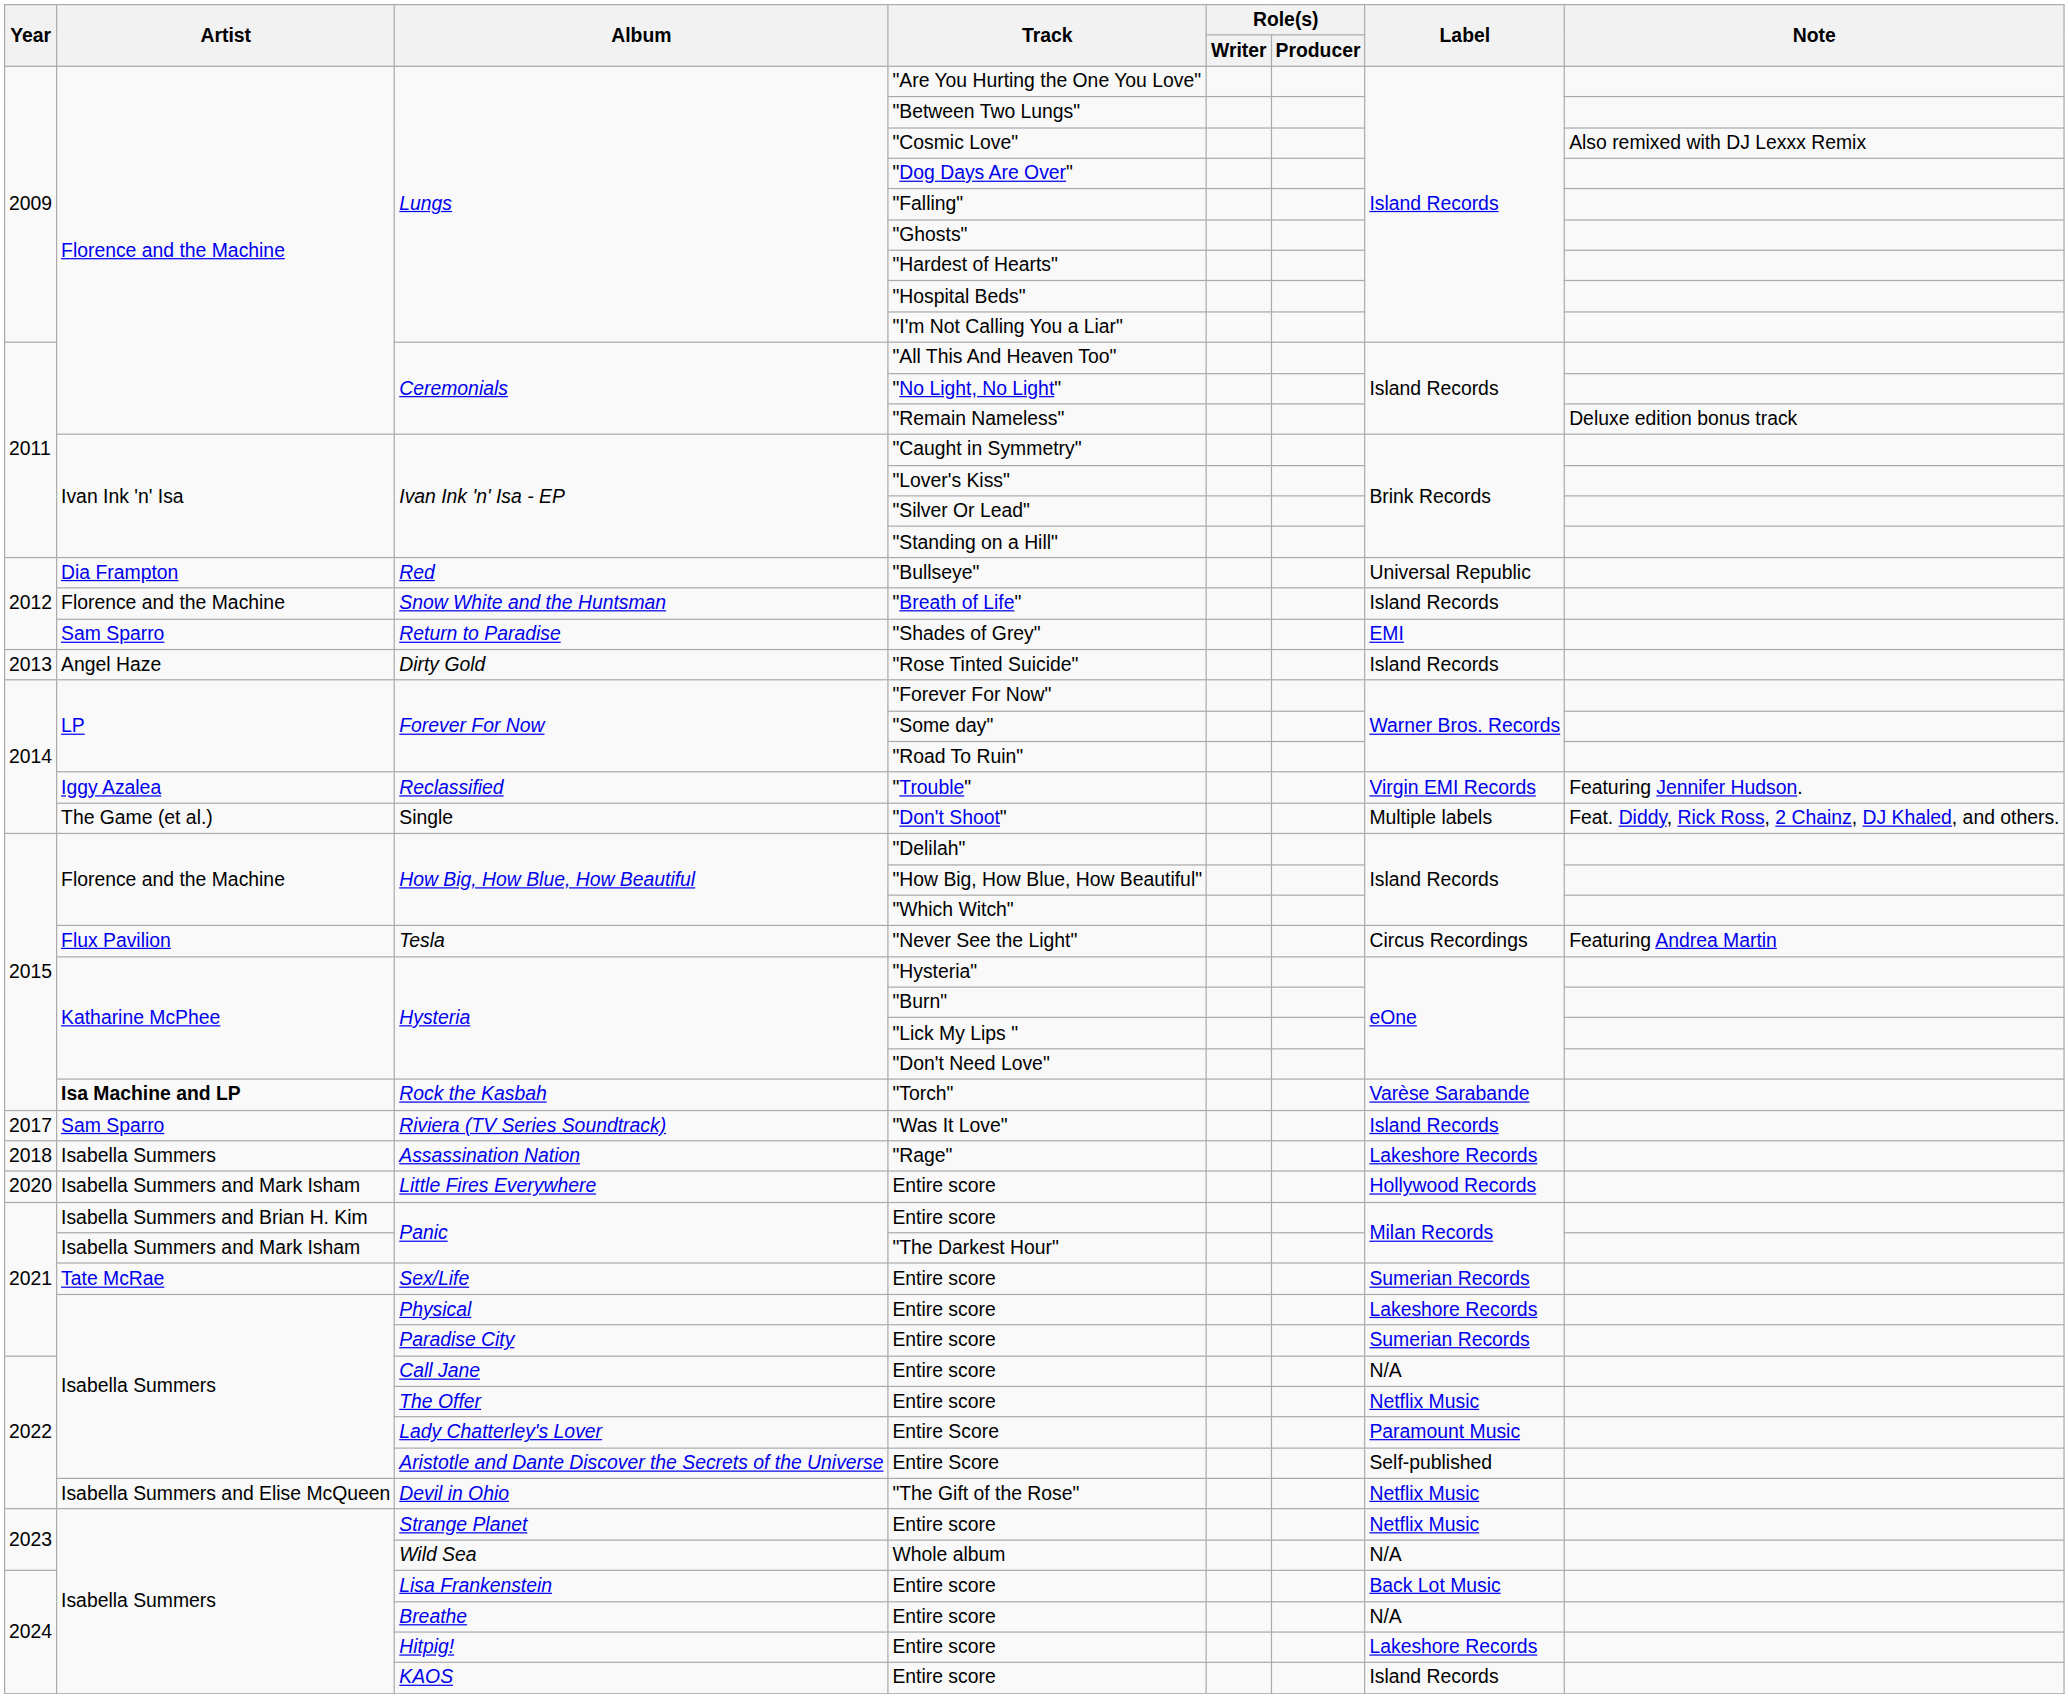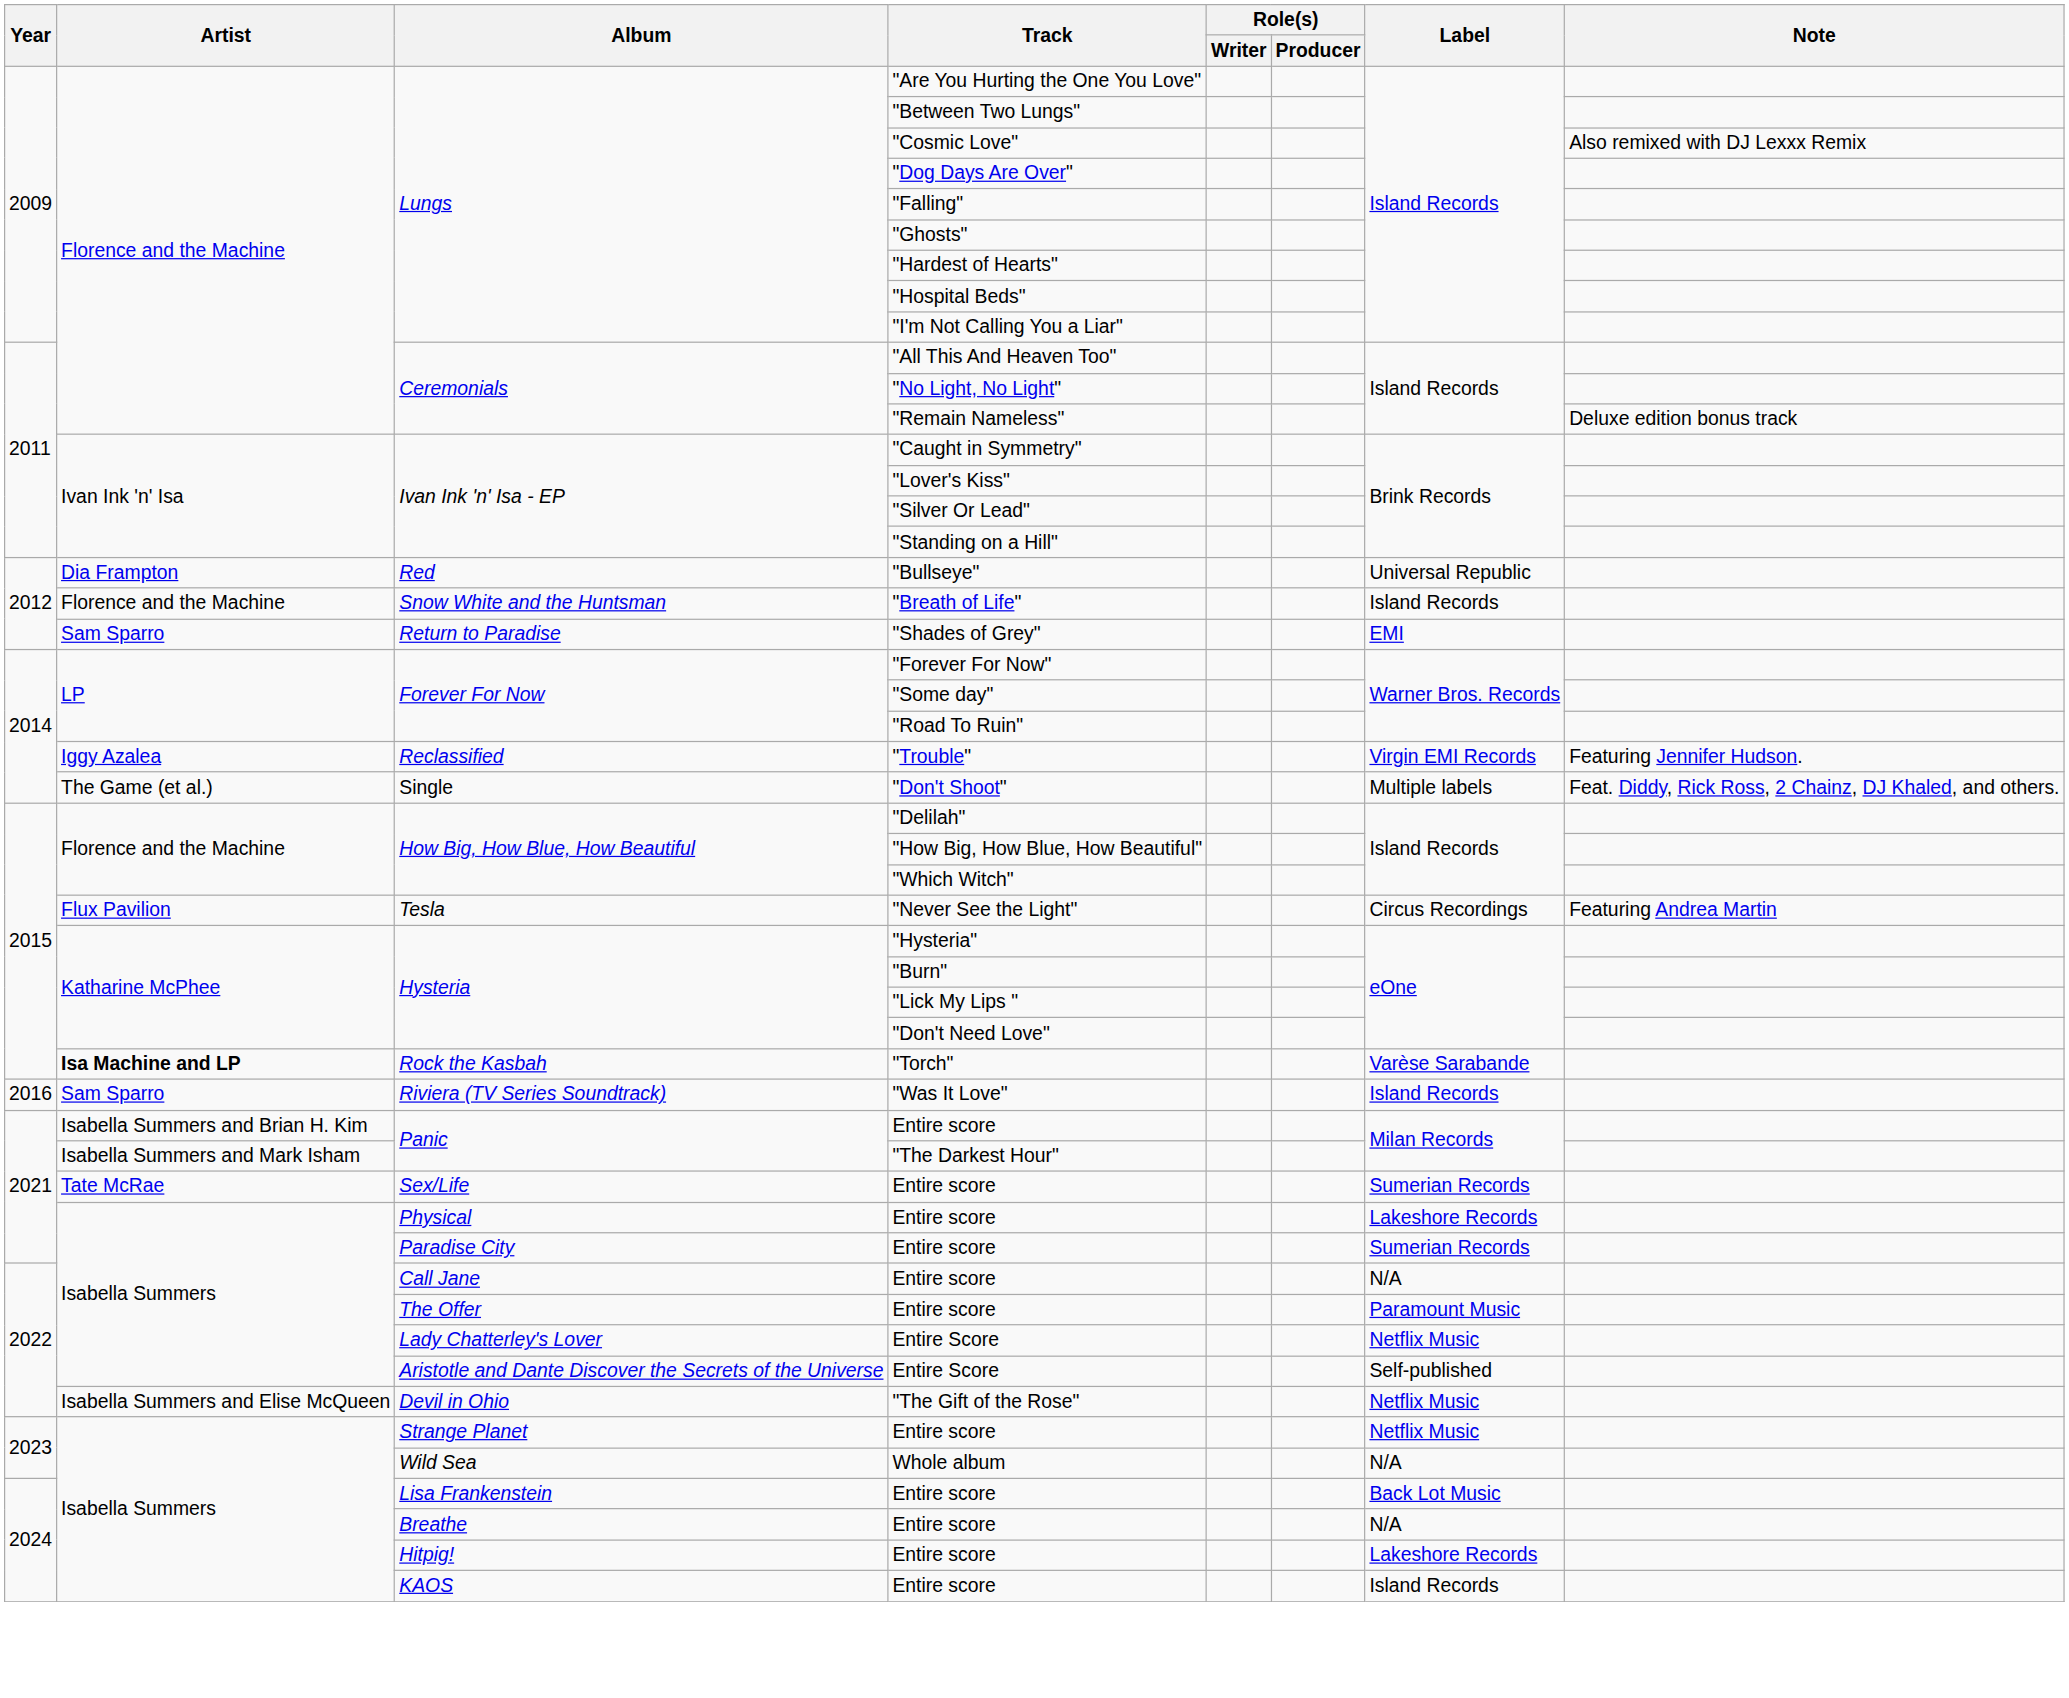- row: 2013 | Angel Haze | Dirty Gold | "Rose Tinted Suicide" | Island Records
"Was It Love" | Year: 2017 -> 2016
- row: 2018 | Isabella Summers | Assassination Nation | "Rage" | Lakeshore Records
- row: 2020 | Isabella Summers and Mark Isham | Little Fires Everywhere | Entire score | Hollywood Records
The Offer / Entire score | Label: Netflix Music -> Paramount Music
Lady Chatterley's Lover / Entire Score | Label: Paramount Music -> Netflix Music
